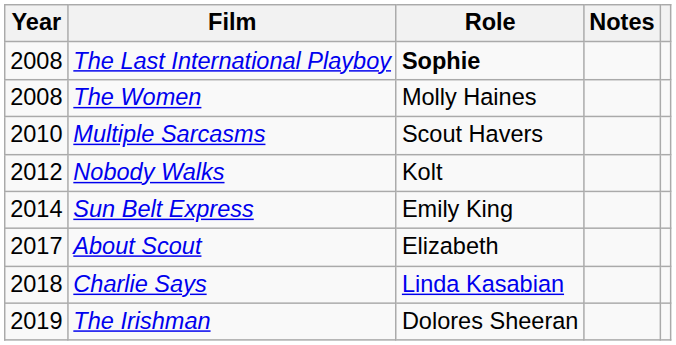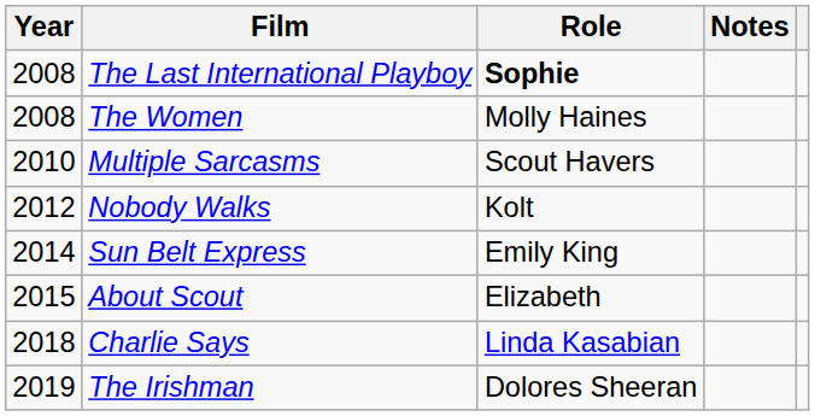About Scout | Year: 2017 -> 2015
